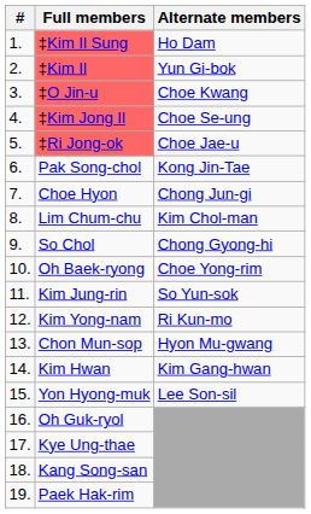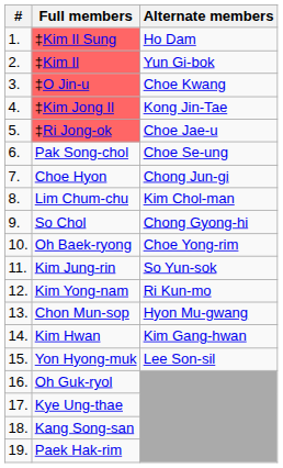‡Kim Jong Il | Alternate members: Choe Se-ung -> Kong Jin-Tae
Pak Song-chol | Alternate members: Kong Jin-Tae -> Choe Se-ung
